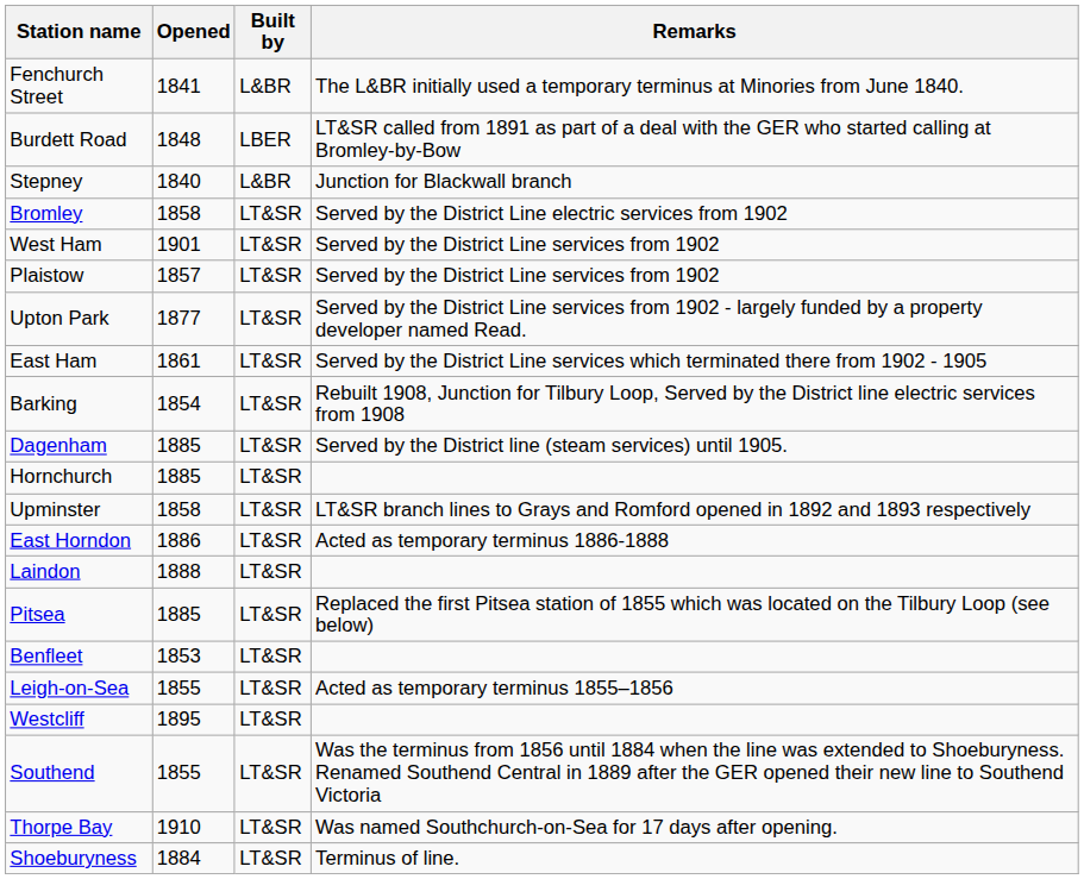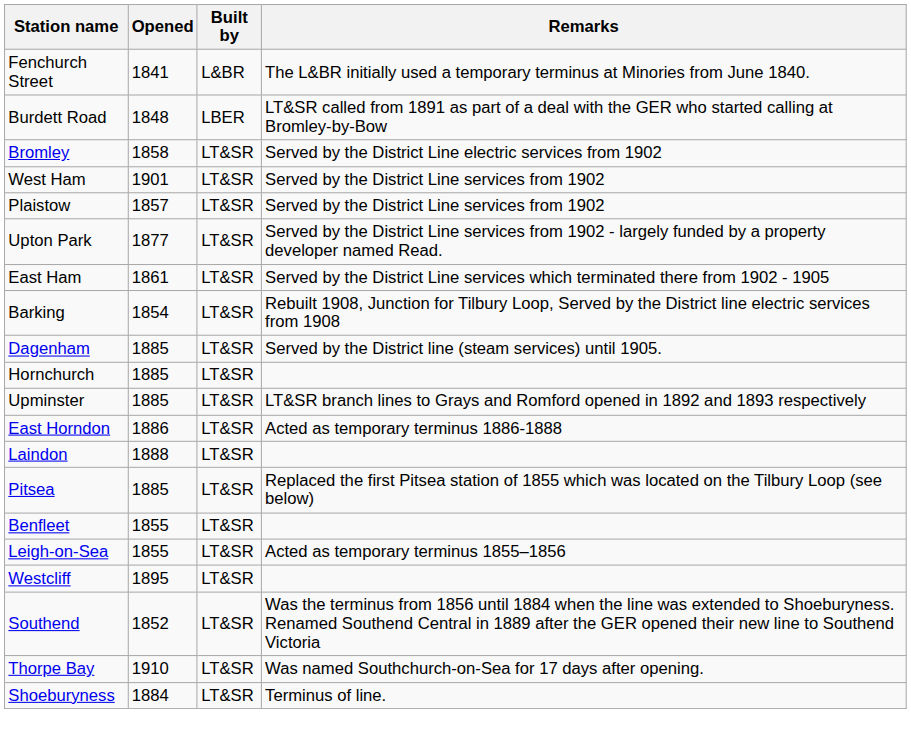- row: Stepney | 1840 | L&BR | Junction for Blackwall branch
Upminster | Opened: 1858 -> 1885
Benfleet | Opened: 1853 -> 1855
Southend | Opened: 1855 -> 1852
